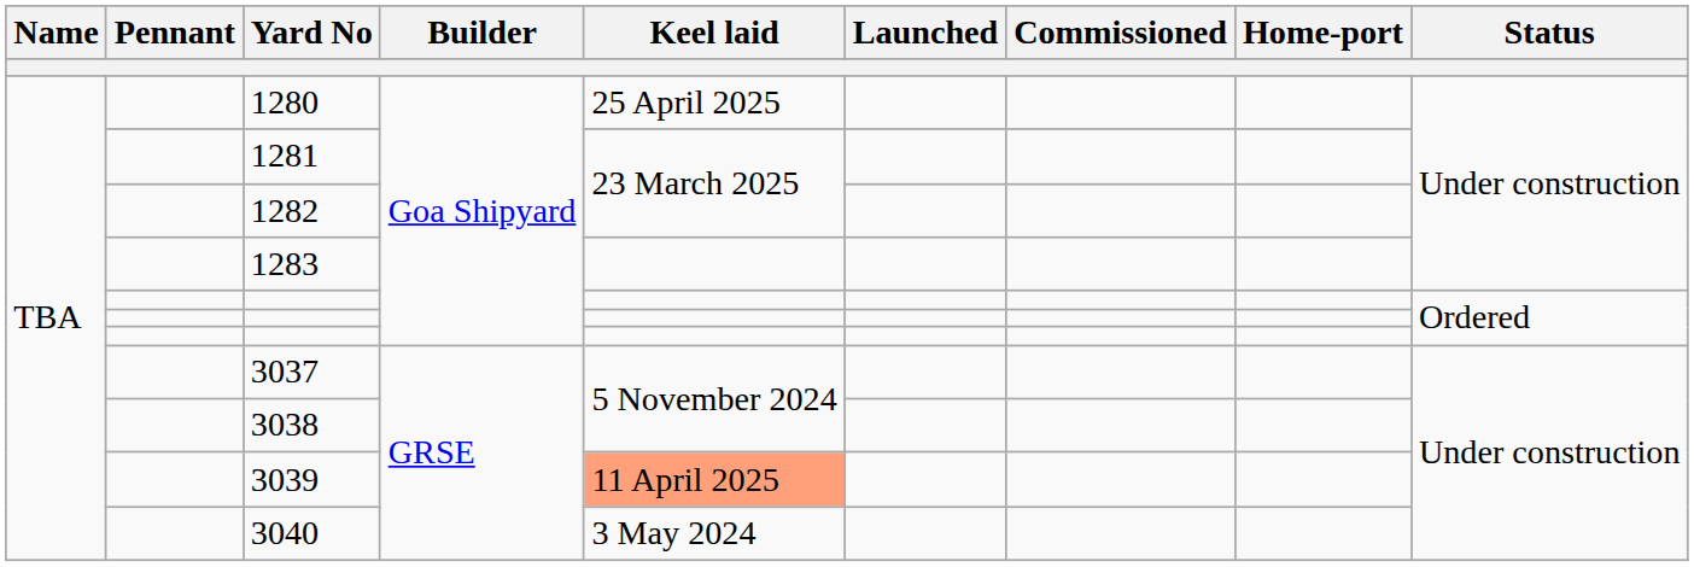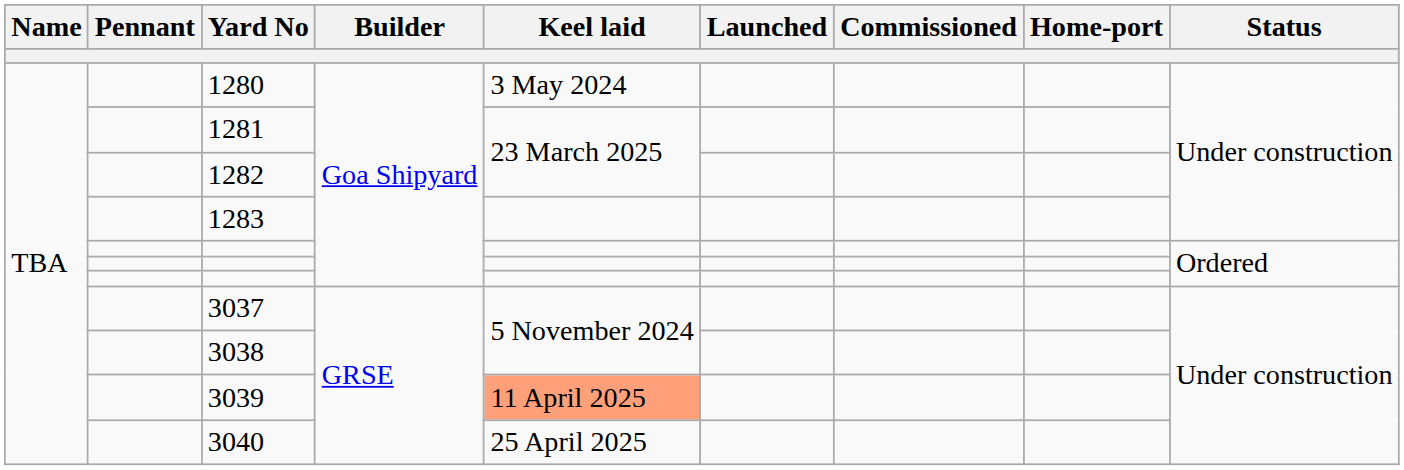1280 | Keel laid: 25 April 2025 -> 3 May 2024
3040 | Keel laid: 3 May 2024 -> 25 April 2025
